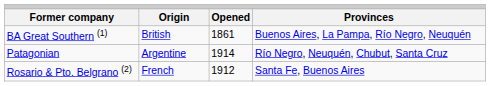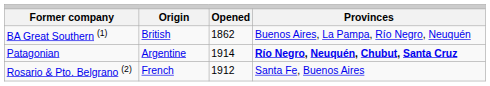BA Great Southern (1) | column 3: 1861 -> 1862
Patagonian | column 4: normal -> bold
